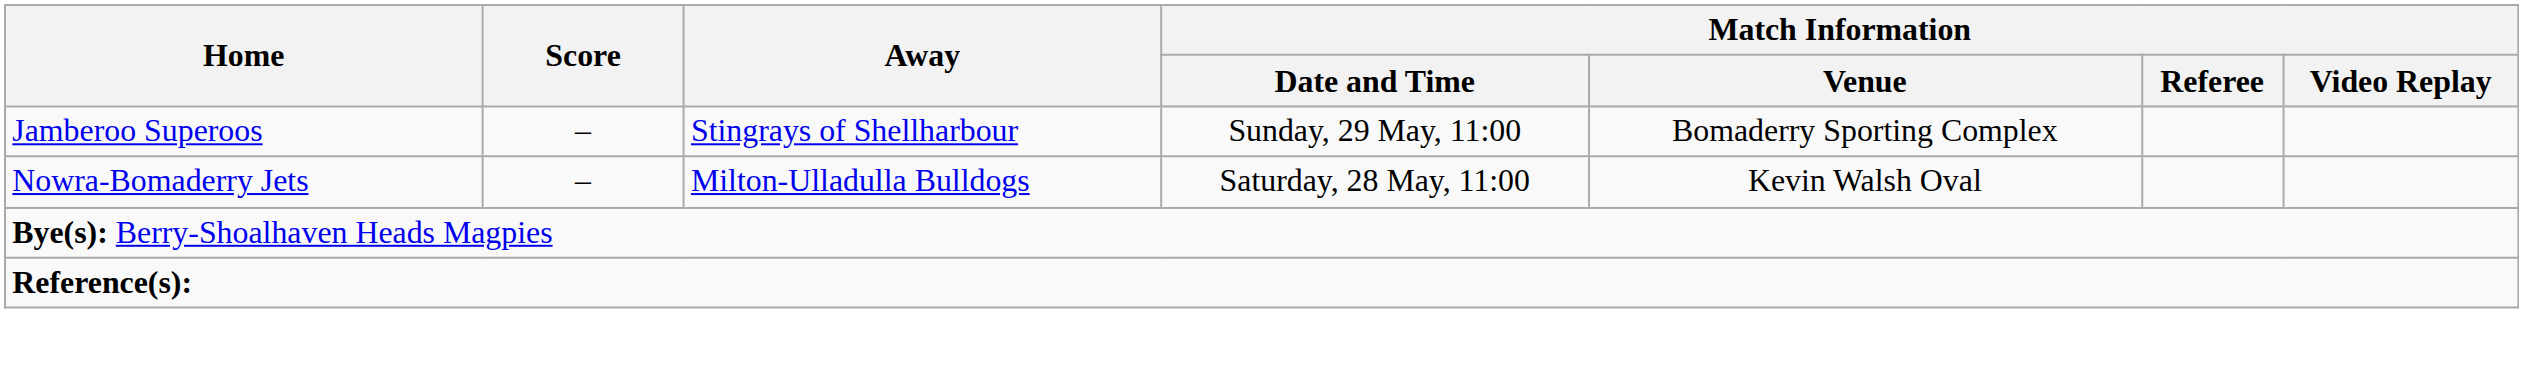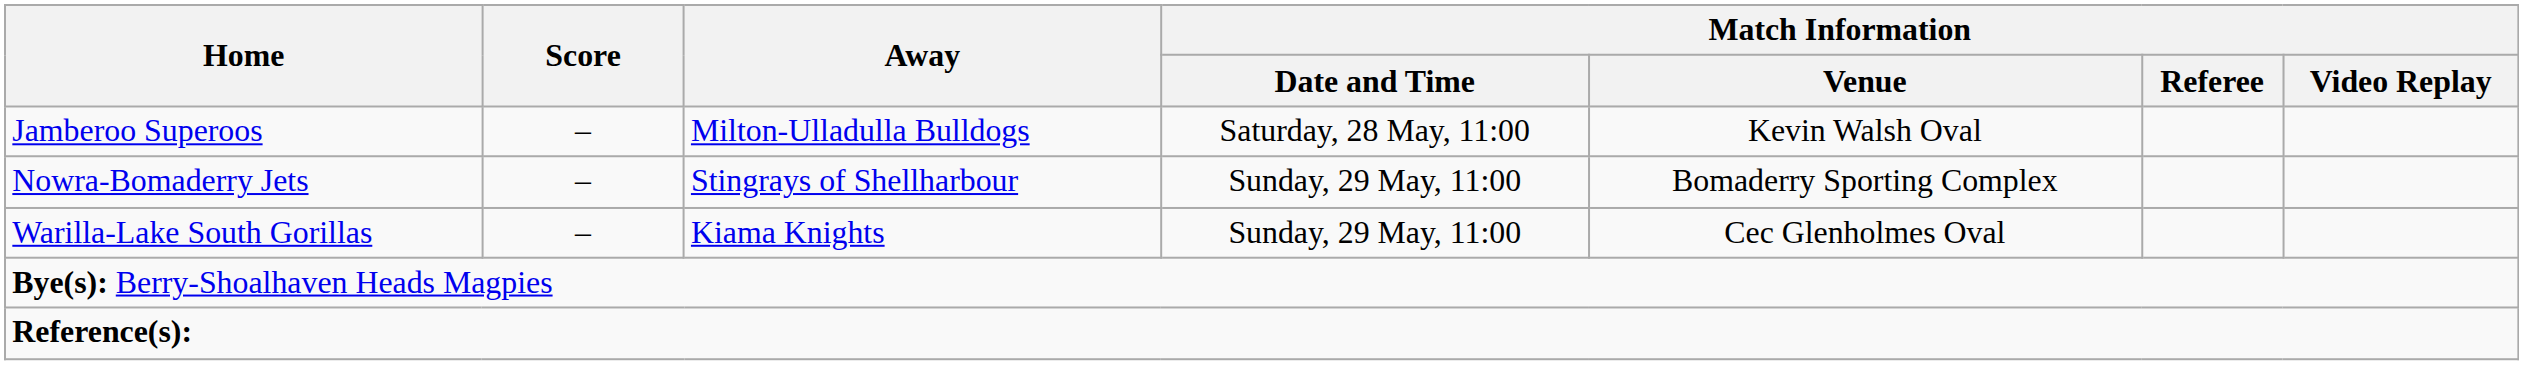Jamberoo Superoos | Away: Stingrays of Shellharbour -> Milton-Ulladulla Bulldogs
Jamberoo Superoos | Match Information / Date and Time: Sunday, 29 May, 11:00 -> Saturday, 28 May, 11:00
Jamberoo Superoos | Match Information / Venue: Bomaderry Sporting Complex -> Kevin Walsh Oval
Nowra-Bomaderry Jets | Away: Milton-Ulladulla Bulldogs -> Stingrays of Shellharbour
Nowra-Bomaderry Jets | Match Information / Date and Time: Saturday, 28 May, 11:00 -> Sunday, 29 May, 11:00
Nowra-Bomaderry Jets | Match Information / Venue: Kevin Walsh Oval -> Bomaderry Sporting Complex
+ row: Warilla-Lake South Gorillas | – | Kiama Knights | Sunday, 29 May, 11:00 | Cec Glenholmes Oval
